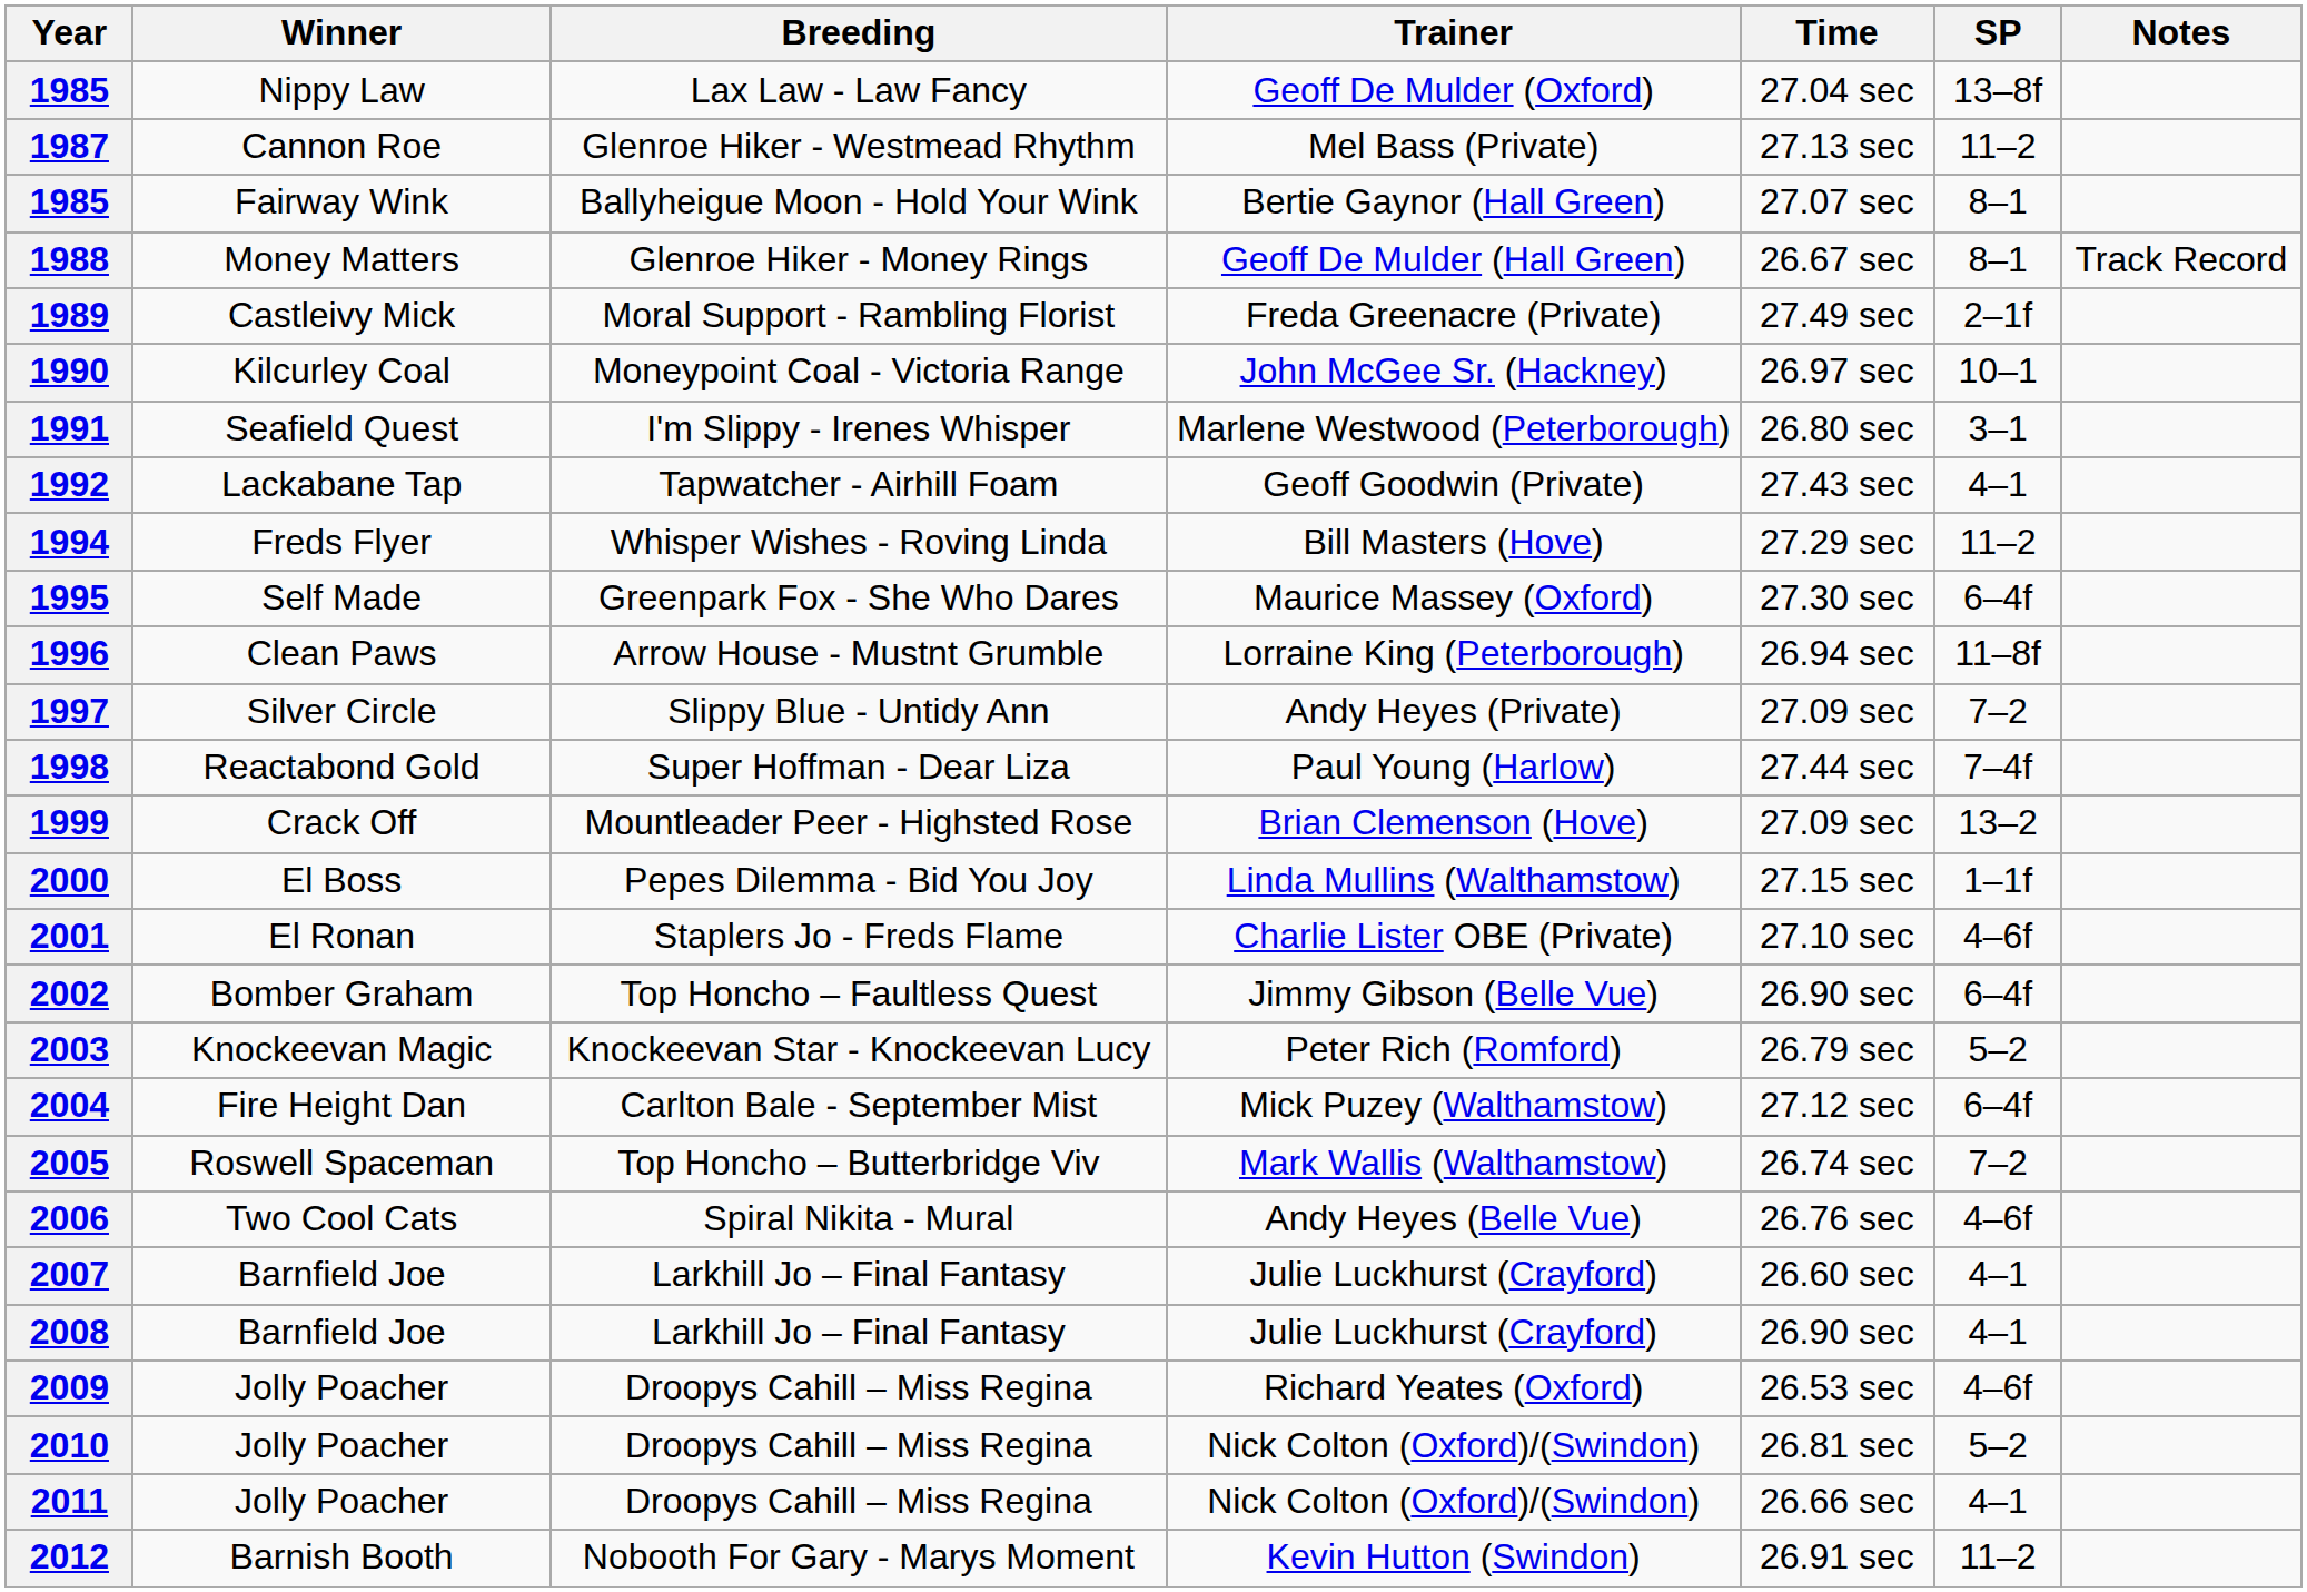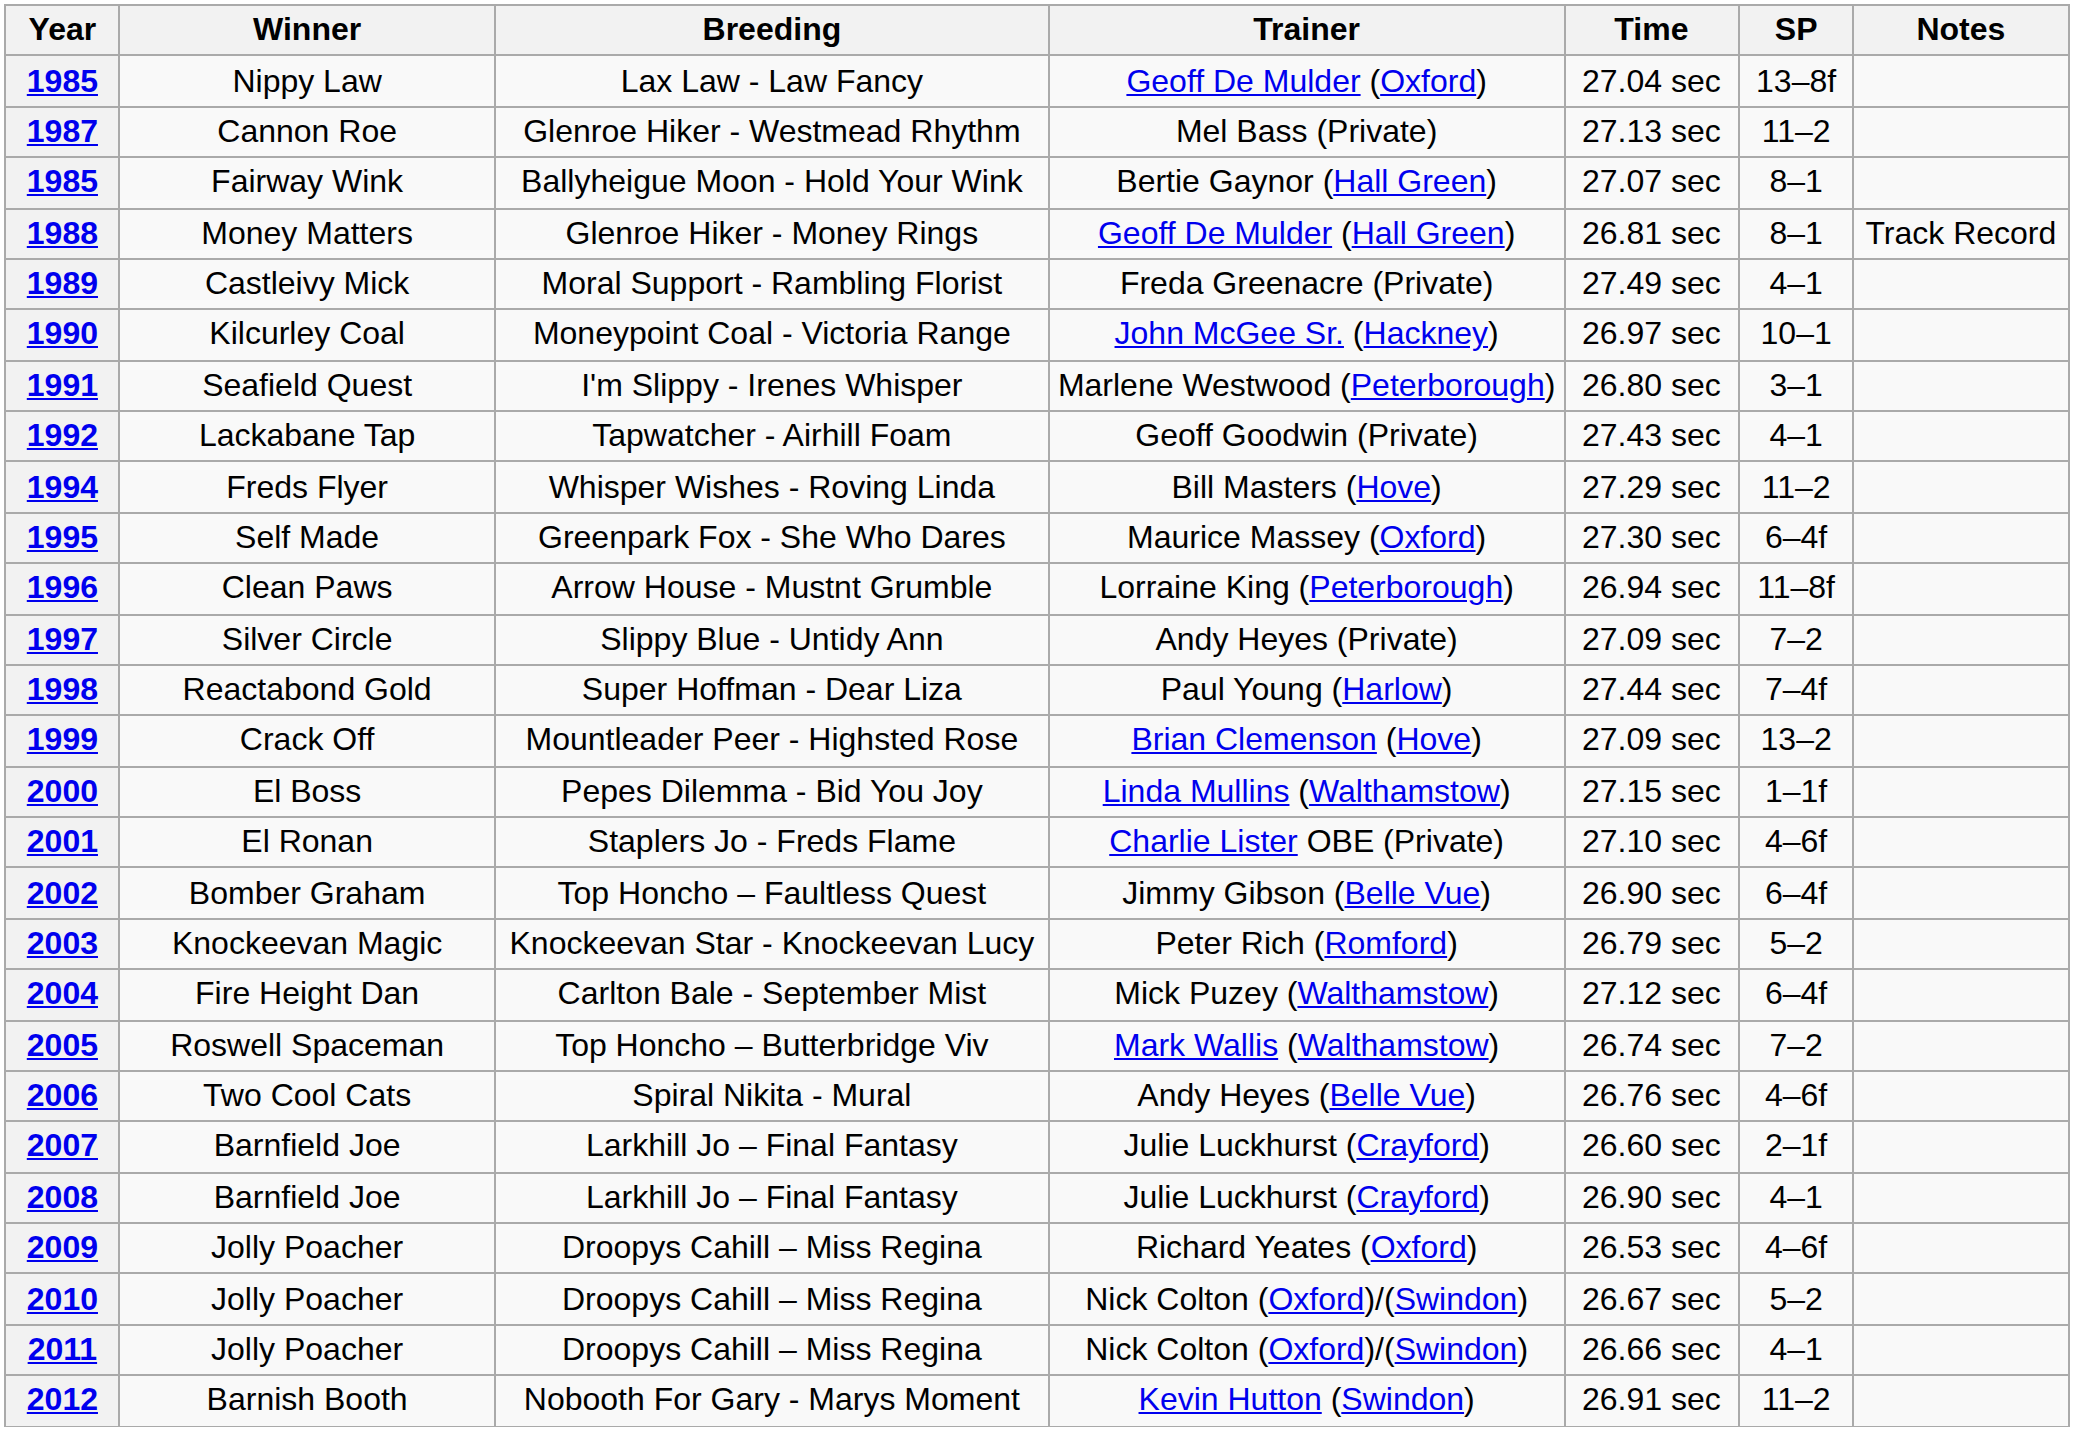1988 | Time: 26.67 sec -> 26.81 sec
1989 | SP: 2–1f -> 4–1
2007 | SP: 4–1 -> 2–1f
2010 | Time: 26.81 sec -> 26.67 sec
